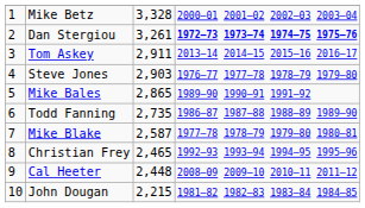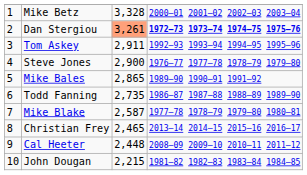Dan Stergiou | column 3: no background -> lightsalmon background
Tom Askey | column 4: 2013–14 2014–15 2015–16 2016–17 -> 1992–93 1993–94 1994–95 1995–96
Steve Jones | column 3: 2,903 -> 2,900
Christian Frey | column 4: 1992–93 1993–94 1994–95 1995–96 -> 2013–14 2014–15 2015–16 2016–17
